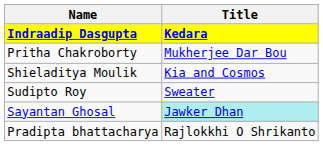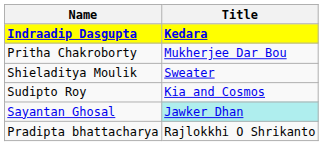Shieladitya Moulik | Title: Kia and Cosmos -> Sweater
Sudipto Roy | Title: Sweater -> Kia and Cosmos
